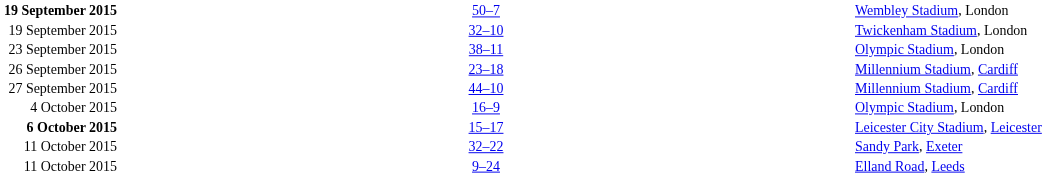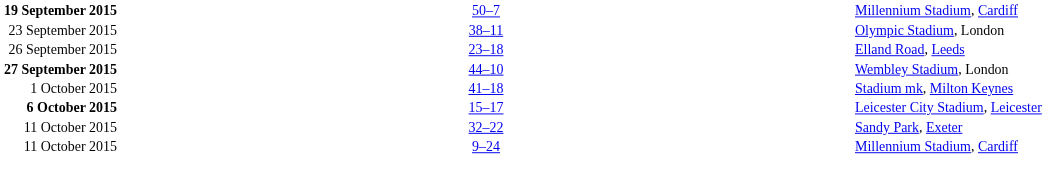50–7 | column 5: Wembley Stadium, London -> Millennium Stadium, Cardiff
- row: 19 September 2015 | 32–10 | Twickenham Stadium, London
23–18 | column 5: Millennium Stadium, Cardiff -> Elland Road, Leeds
44–10 | column 1: normal -> bold
44–10 | column 5: Millennium Stadium, Cardiff -> Wembley Stadium, London
+ row: 1 October 2015 | 41–18 | Stadium mk, Milton Keynes
- row: 4 October 2015 | 16–9 | Olympic Stadium, London
9–24 | column 5: Elland Road, Leeds -> Millennium Stadium, Cardiff
